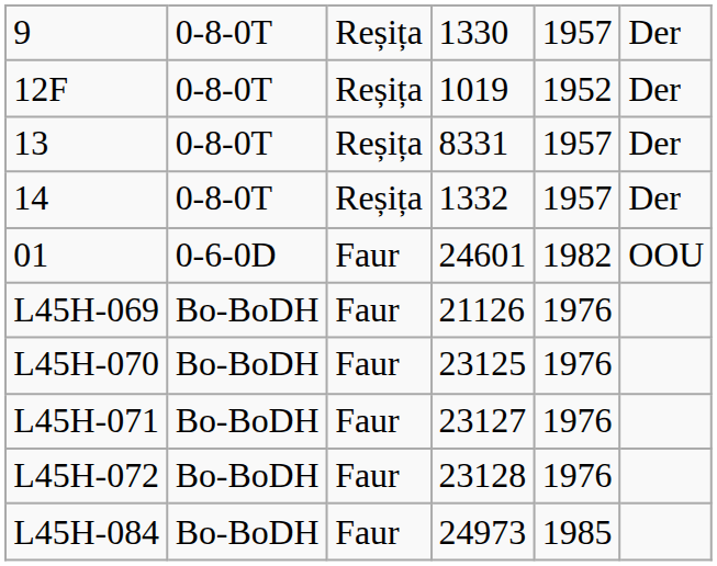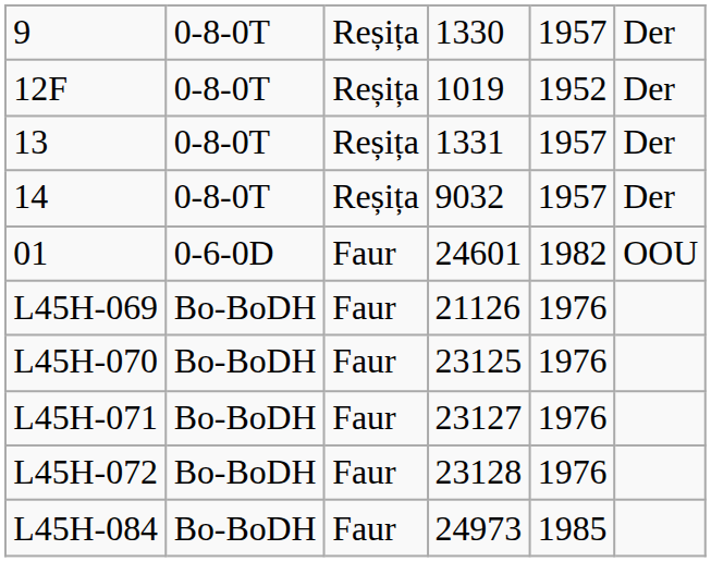13 | column 4: 8331 -> 1331
14 | column 4: 1332 -> 9032
